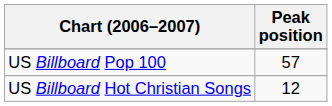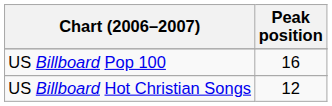US Billboard Pop 100 | Peak position: 57 -> 16
